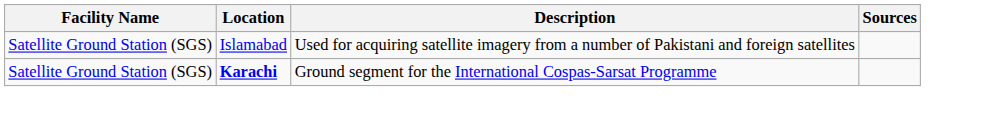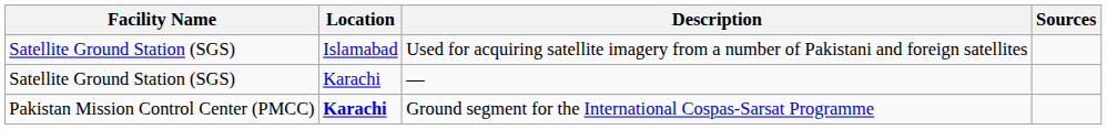+ row: Satellite Ground Station (SGS) | Karachi | —
Ground segment for the International Cospas-Sarsat Programme | Facility Name: Satellite Ground Station (SGS) -> Pakistan Mission Control Center (PMCC)
